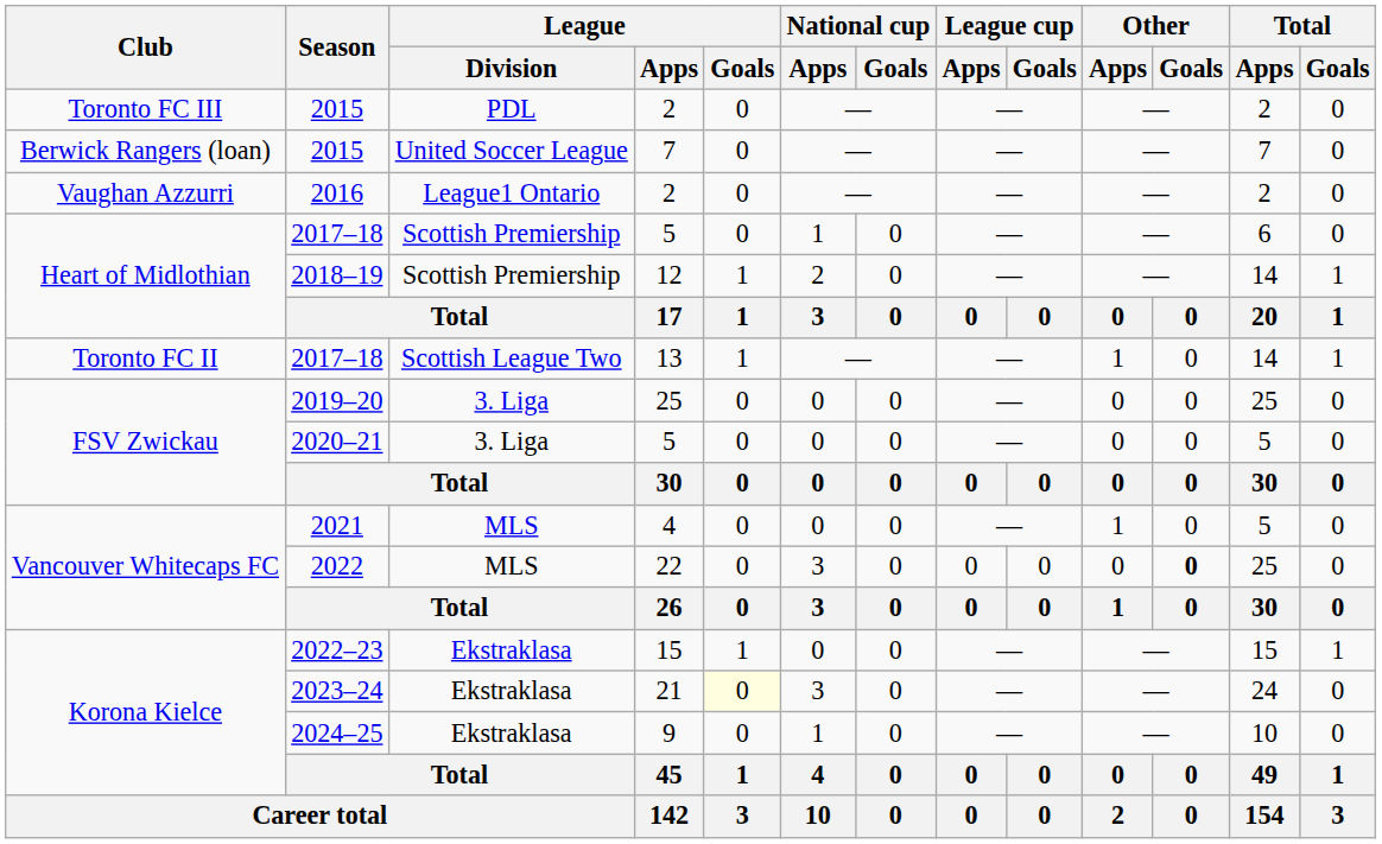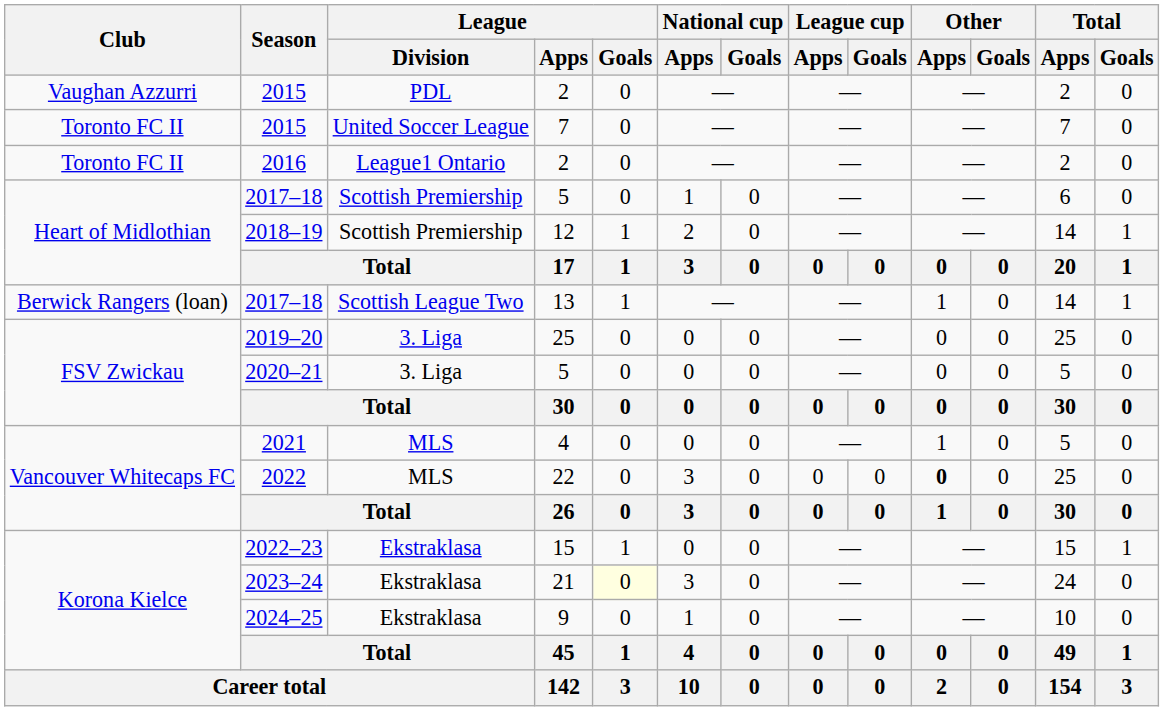2015 / 2 | Club: Toronto FC III -> Vaughan Azzurri
2015 / 7 | Club: Berwick Rangers (loan) -> Toronto FC II
2016 | Club: Vaughan Azzurri -> Toronto FC II
2017–18 / 13 | Club: Toronto FC II -> Berwick Rangers (loan)
2022 | Other / Apps: normal -> bold
2022 | Other / Goals: bold -> normal
